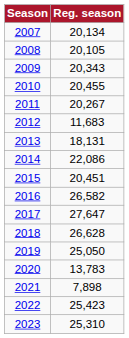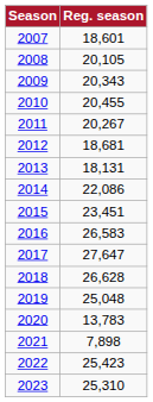2007 | Reg. season: 20,134 -> 18,601
2012 | Reg. season: 11,683 -> 18,681
2015 | Reg. season: 20,451 -> 23,451
2016 | Reg. season: 26,582 -> 26,583
2019 | Reg. season: 25,050 -> 25,048
